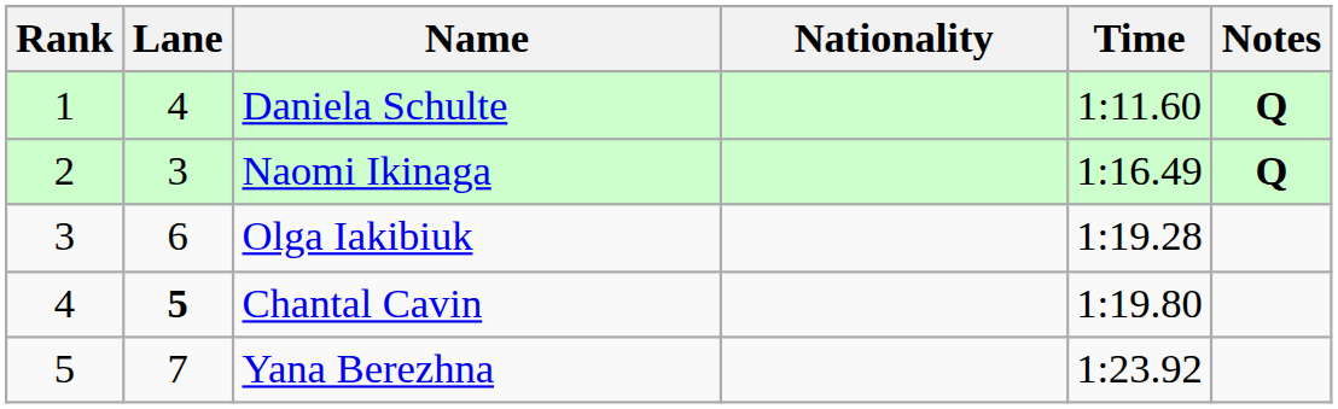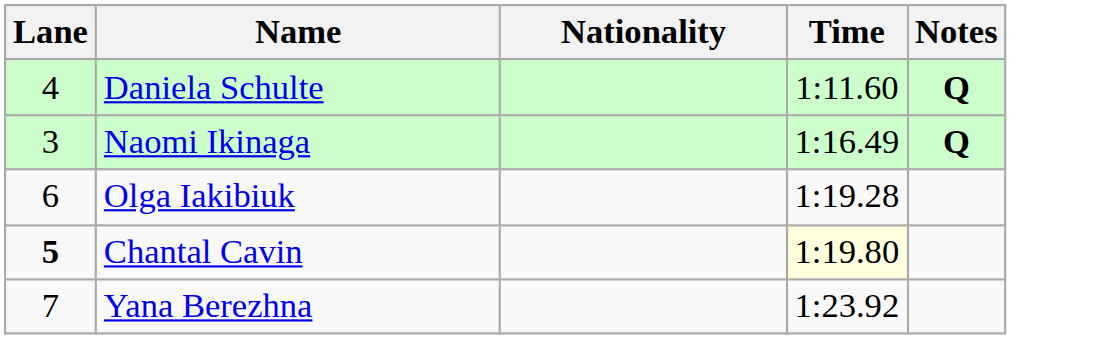- column: Rank | 1 | 2 | 3 | 4 | 5
Chantal Cavin | Time: no background -> lightyellow background
